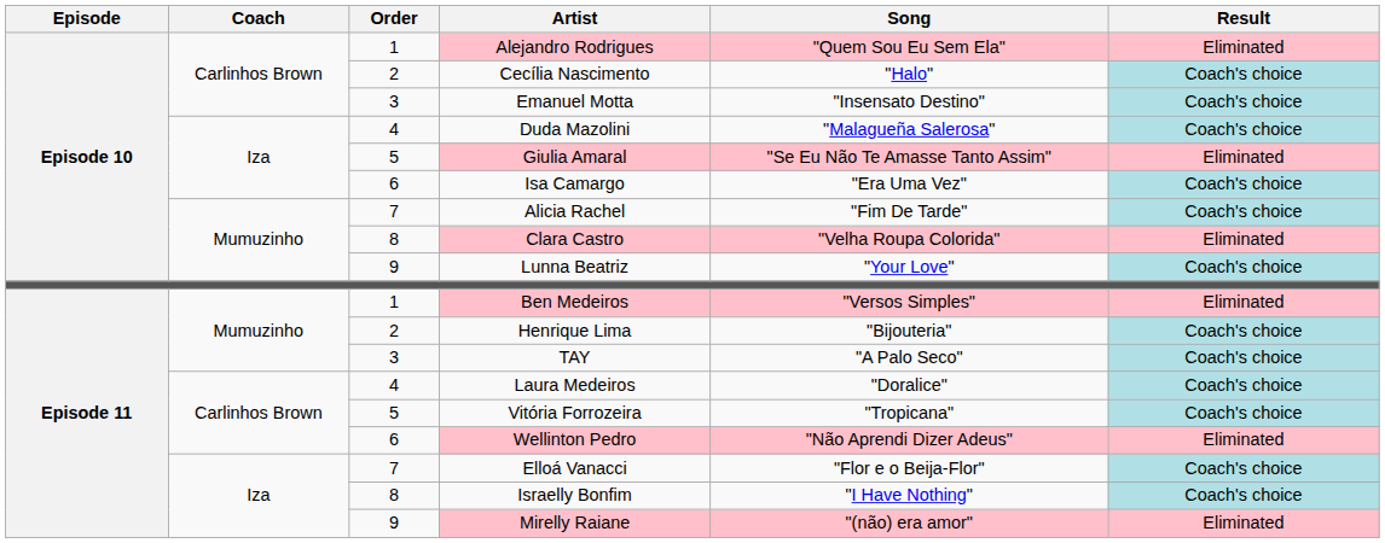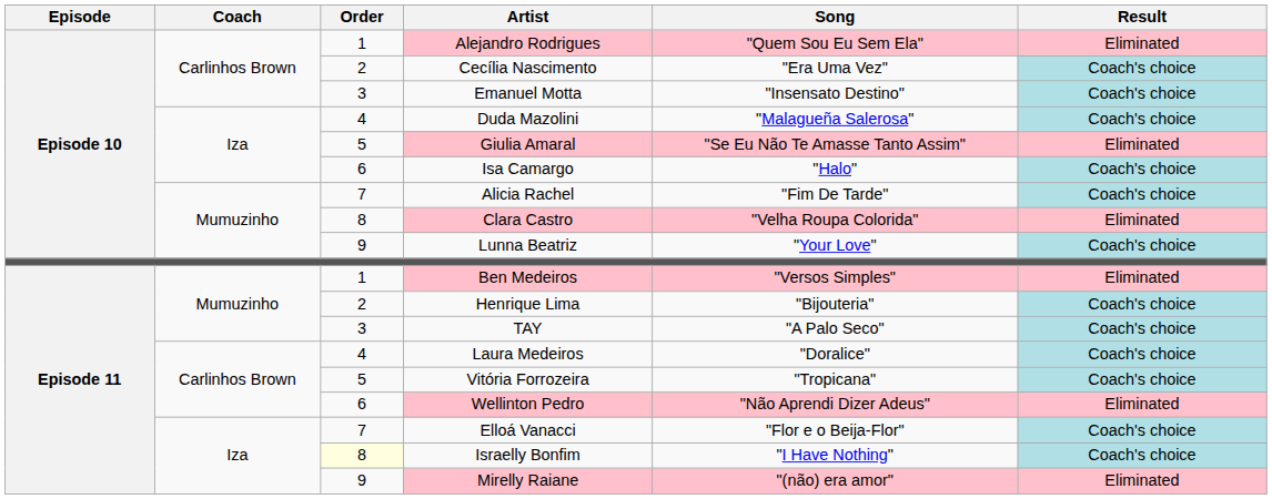Cecília Nascimento | Song: "Halo" -> "Era Uma Vez"
Isa Camargo | Song: "Era Uma Vez" -> "Halo"
Israelly Bonfim | Order: no background -> lightyellow background
